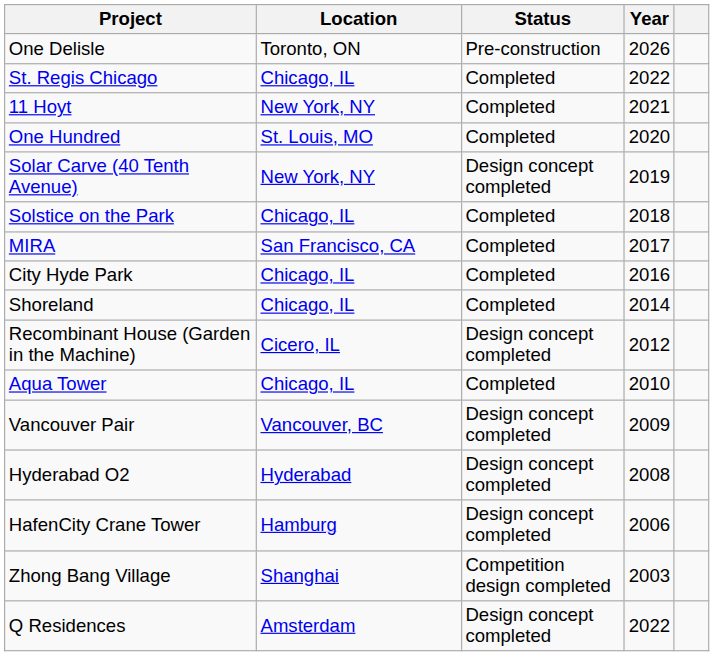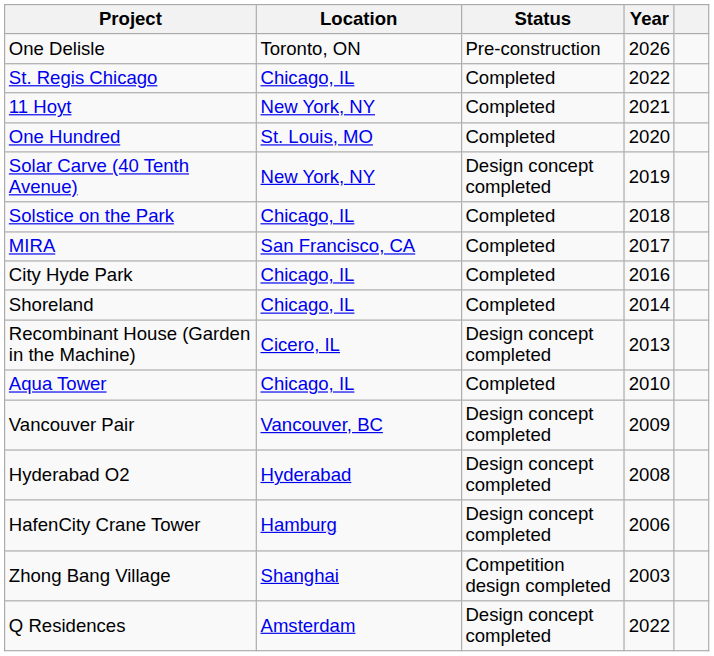Recombinant House (Garden in the Machine) | Year: 2012 -> 2013
